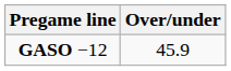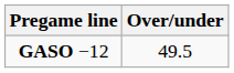GASO −12 | Over/under: 45.9 -> 49.5
